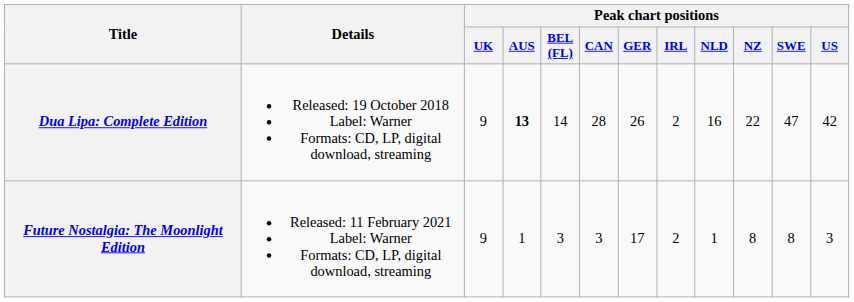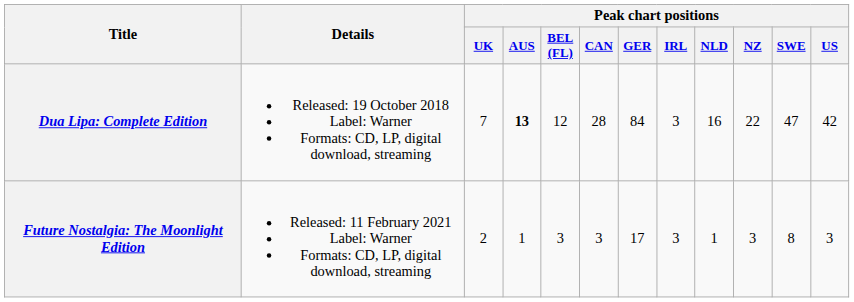Dua Lipa: Complete Edition | Peak chart positions / UK: 9 -> 7
Dua Lipa: Complete Edition | Peak chart positions / BEL (FL): 14 -> 12
Dua Lipa: Complete Edition | Peak chart positions / GER: 26 -> 84
Dua Lipa: Complete Edition | Peak chart positions / IRL: 2 -> 3
Future Nostalgia: The Moonlight Edition | Peak chart positions / UK: 9 -> 2
Future Nostalgia: The Moonlight Edition | Peak chart positions / IRL: 2 -> 3
Future Nostalgia: The Moonlight Edition | Peak chart positions / NZ: 8 -> 3
